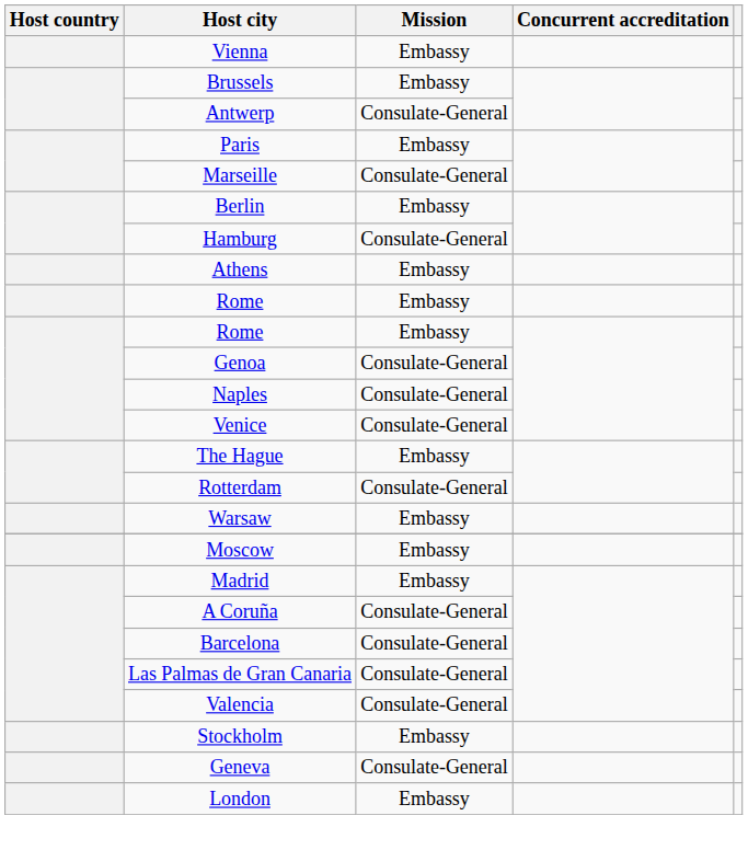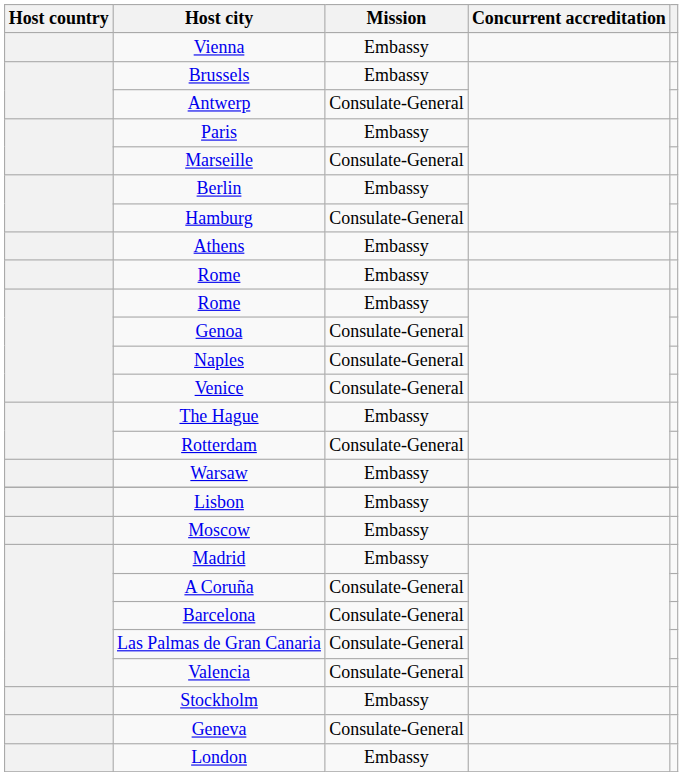+ row: Lisbon | Embassy
